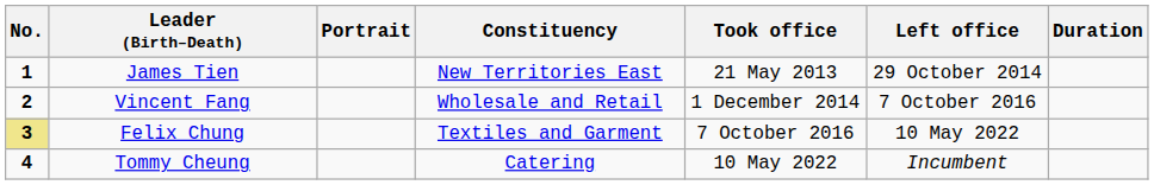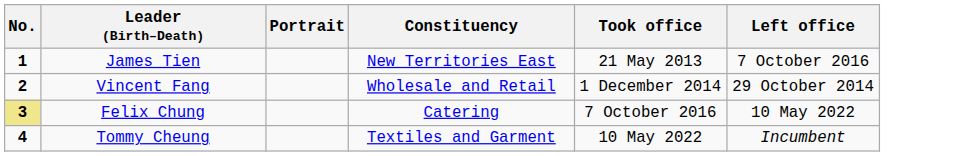- column: Duration
James Tien | Left office: 29 October 2014 -> 7 October 2016
Vincent Fang | Left office: 7 October 2016 -> 29 October 2014
Felix Chung | Constituency: Textiles and Garment -> Catering
Tommy Cheung | Constituency: Catering -> Textiles and Garment
